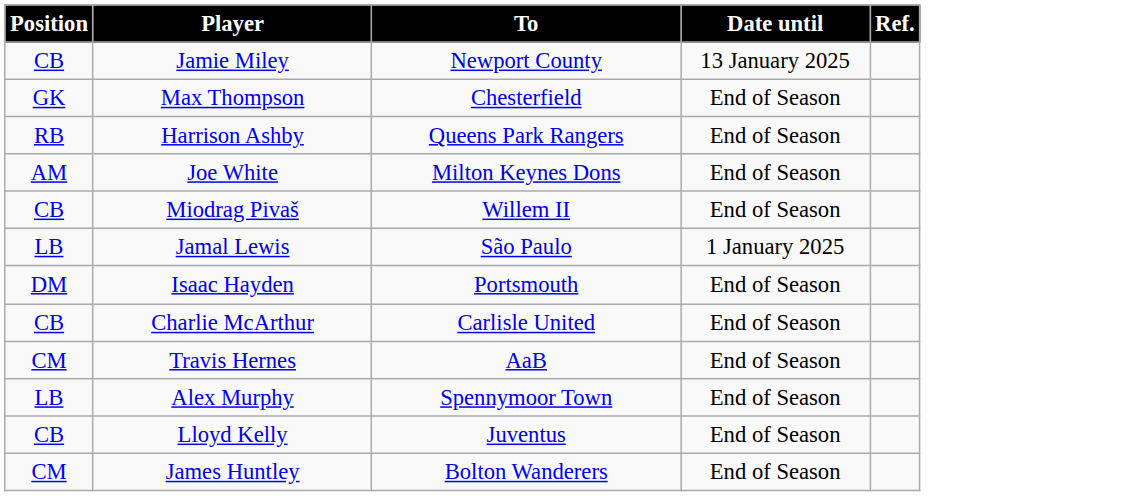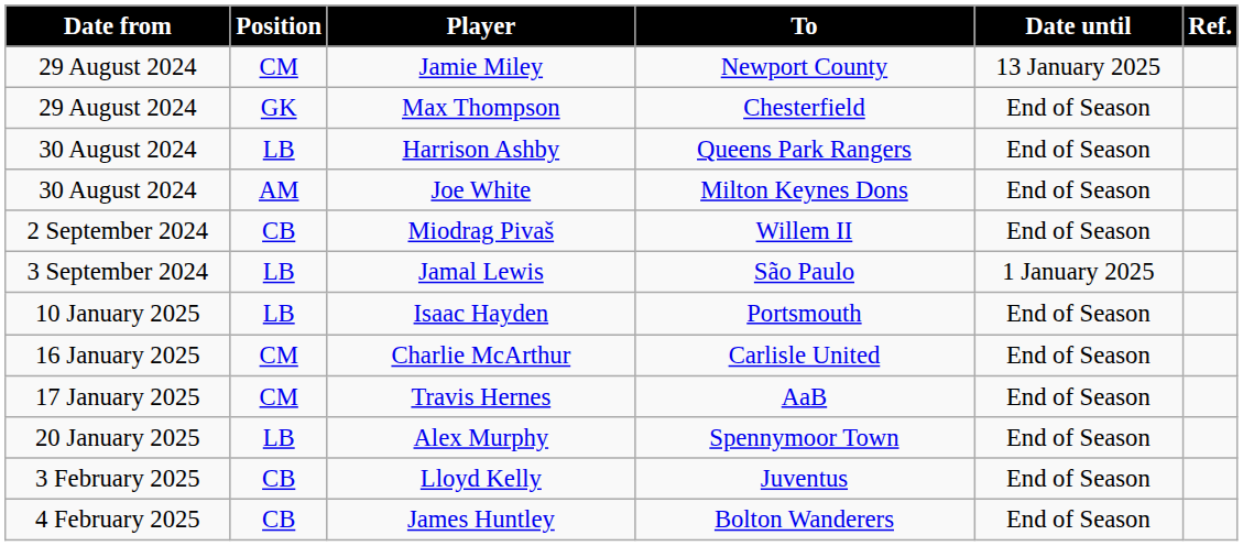+ column: Date from | 29 August 2024 | 29 August 2024 | 30 August 2024 | 30 August 2024 | 2 September 2024 | 3 September 2024 | 10 January 2025 | 16 January 2025 | 17 January 2025 | 20 January 2025 | 3 February 2025 | 4 February 2025
Jamie Miley | Position: CB -> CM
Harrison Ashby | Position: RB -> LB
Isaac Hayden | Position: DM -> LB
Charlie McArthur | Position: CB -> CM
James Huntley | Position: CM -> CB
